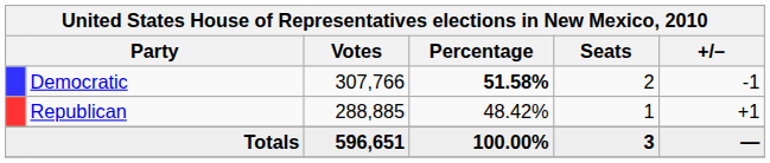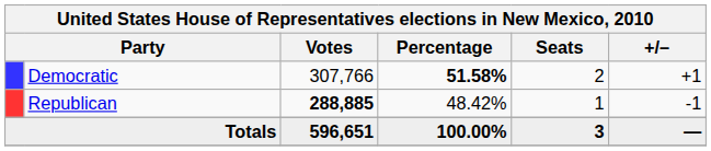Democratic | +/–: -1 -> +1
Republican | Votes: normal -> bold
Republican | +/–: +1 -> -1
